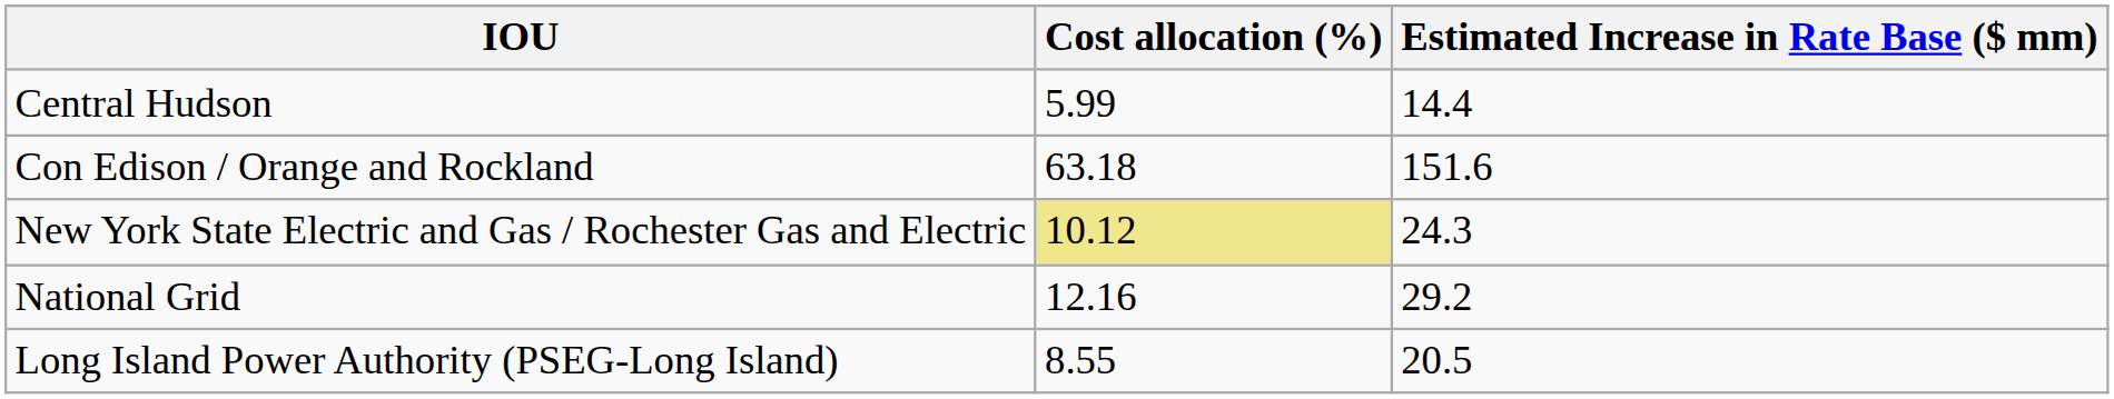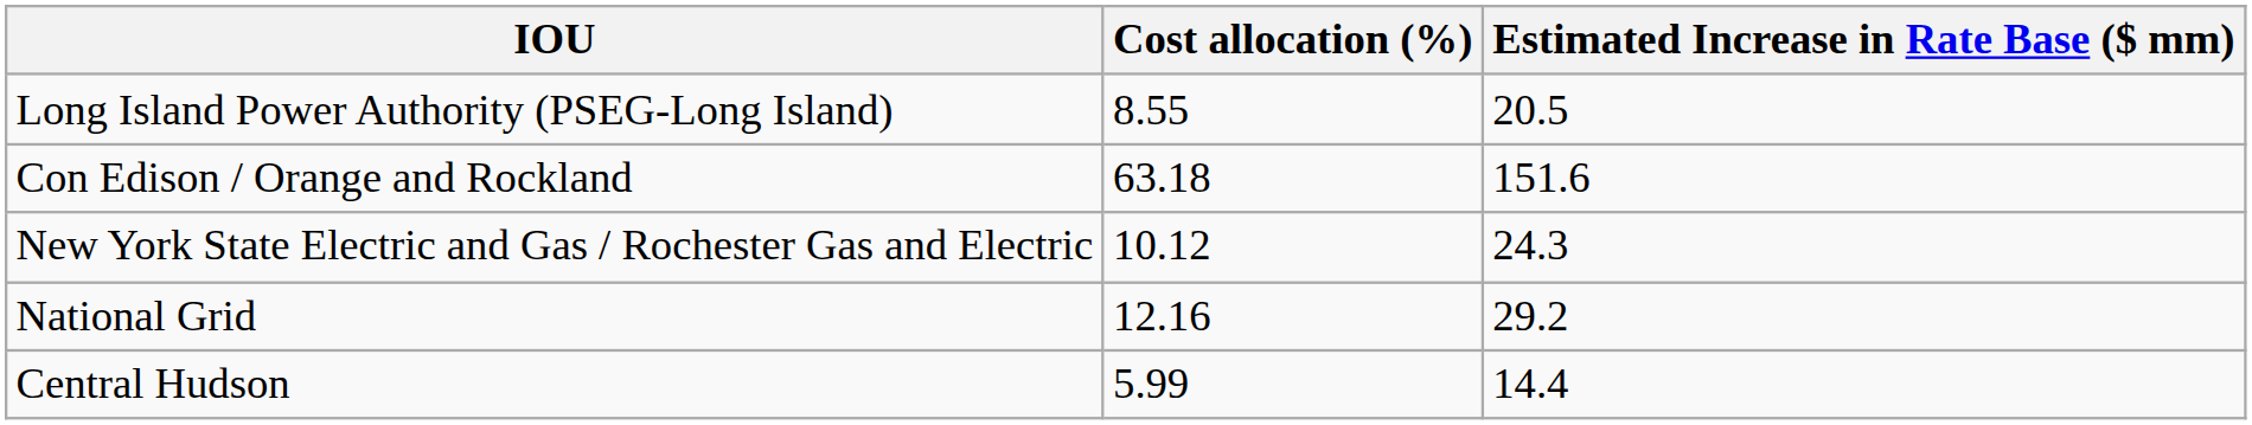rows swapped: Central Hudson <-> Long Island Power Authority (PSEG-Long Island)
New York State Electric and Gas / Rochester Gas and Electric | Cost allocation (%): khaki background -> no background
